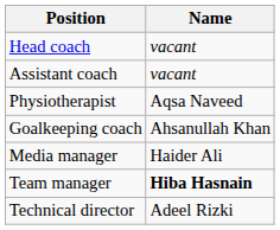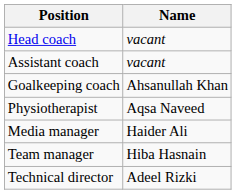rows swapped: Goalkeeping coach <-> Physiotherapist
Team manager | Name: bold -> normal
